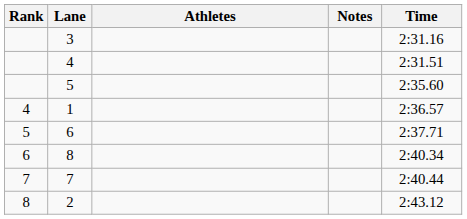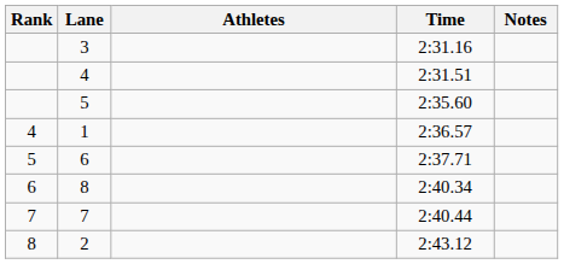columns swapped: Time <-> Notes
